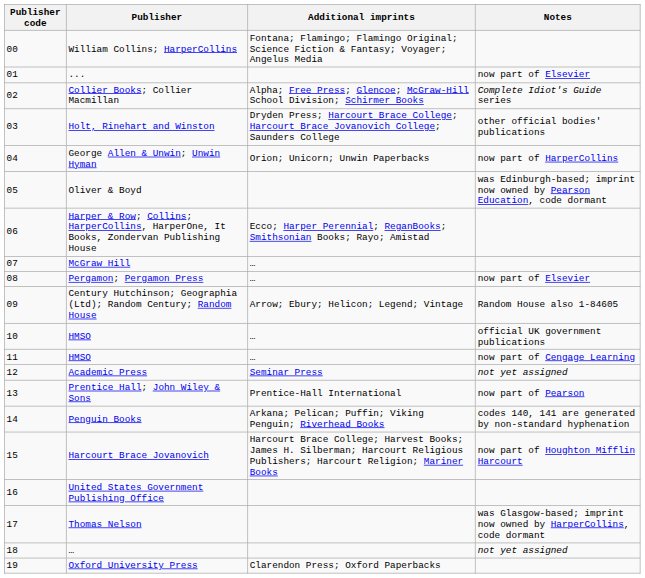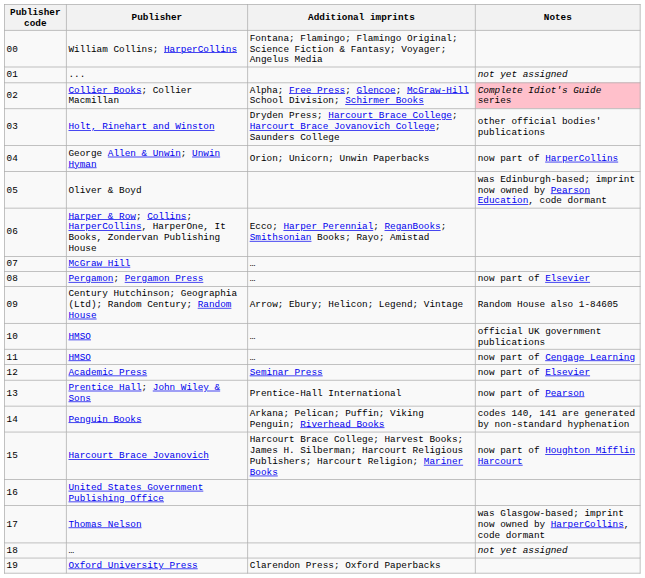... | Notes: now part of Elsevier -> not yet assigned
Collier Books; Collier Macmillan | Notes: no background -> pink background
Academic Press | Notes: not yet assigned -> now part of Elsevier
